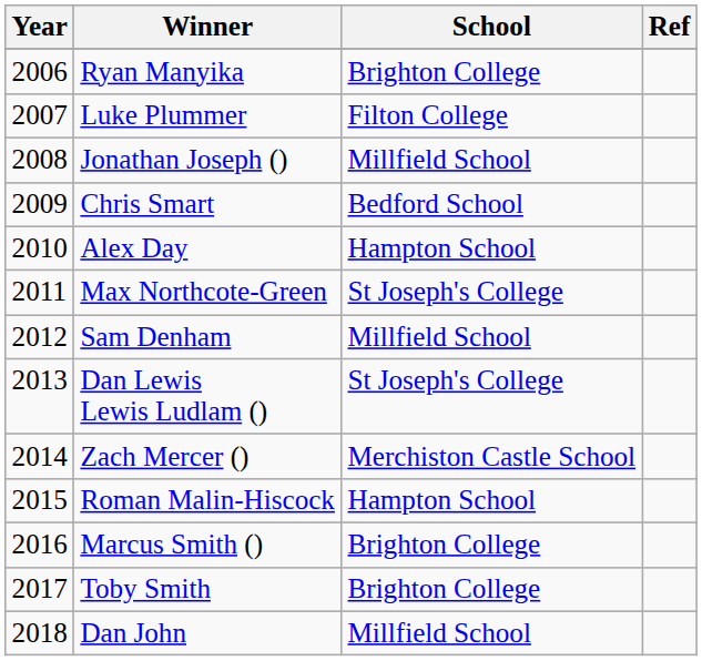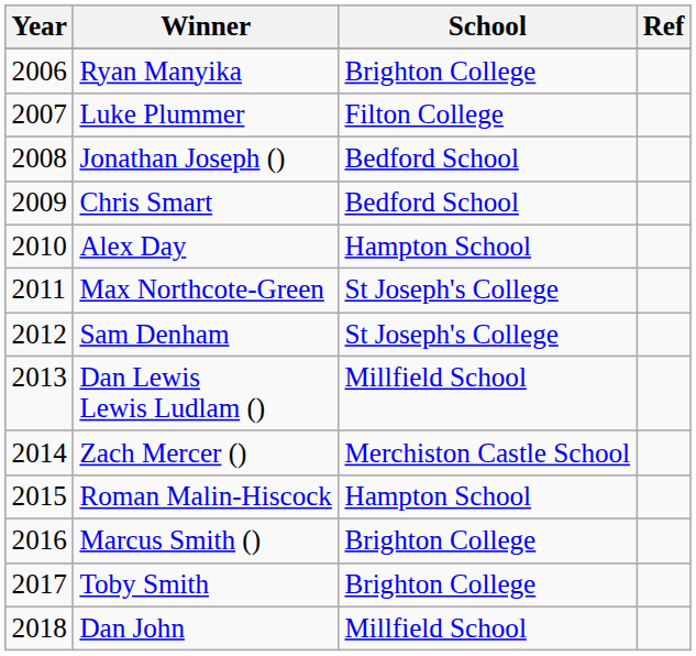Jonathan Joseph () | School: Millfield School -> Bedford School
Sam Denham | School: Millfield School -> St Joseph's College
Dan Lewis Lewis Ludlam () | School: St Joseph's College -> Millfield School
